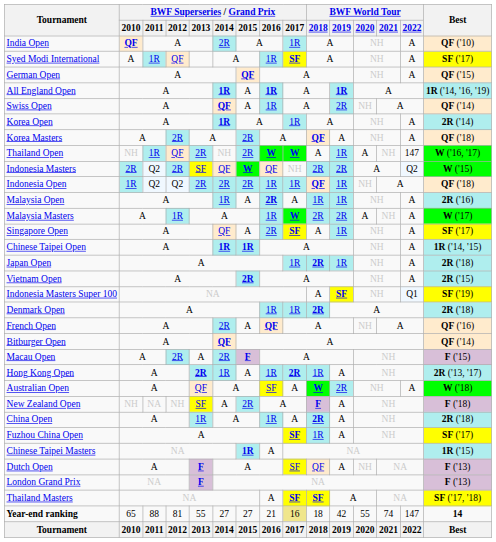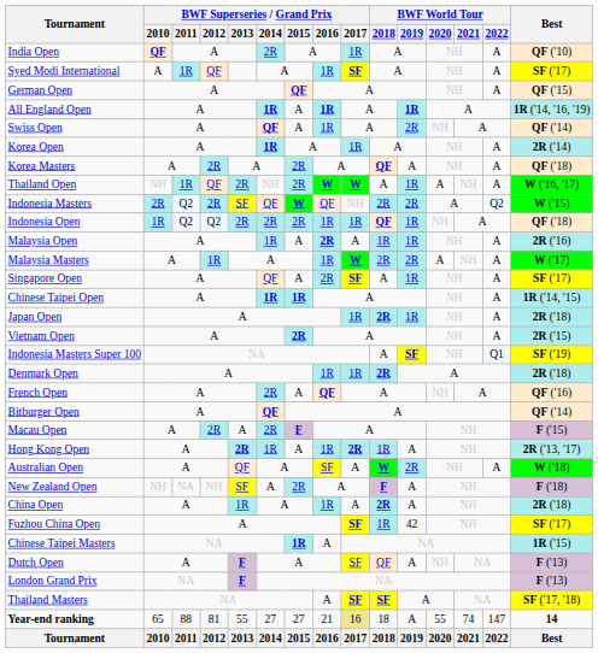Thailand Open | BWF World Tour / 2022: 147 -> A
Fuzhou China Open | BWF World Tour / 2019: A -> 42
Year-end ranking | BWF World Tour / 2019: 42 -> A
